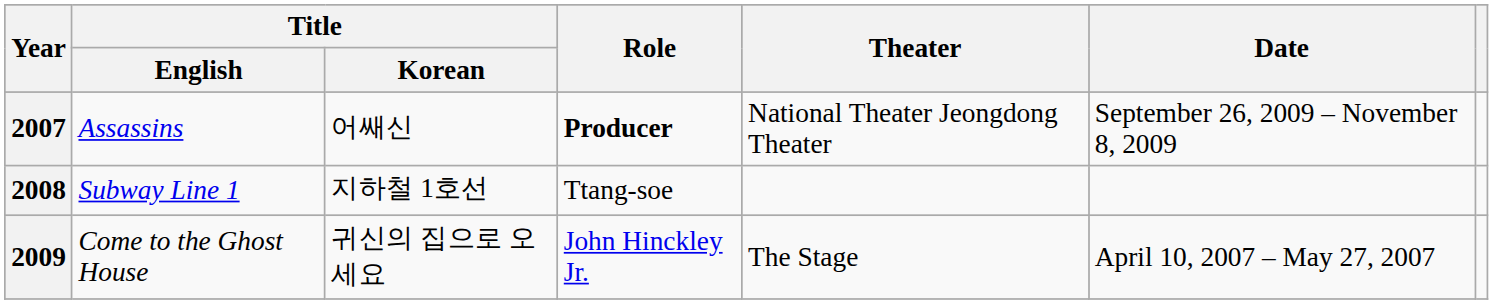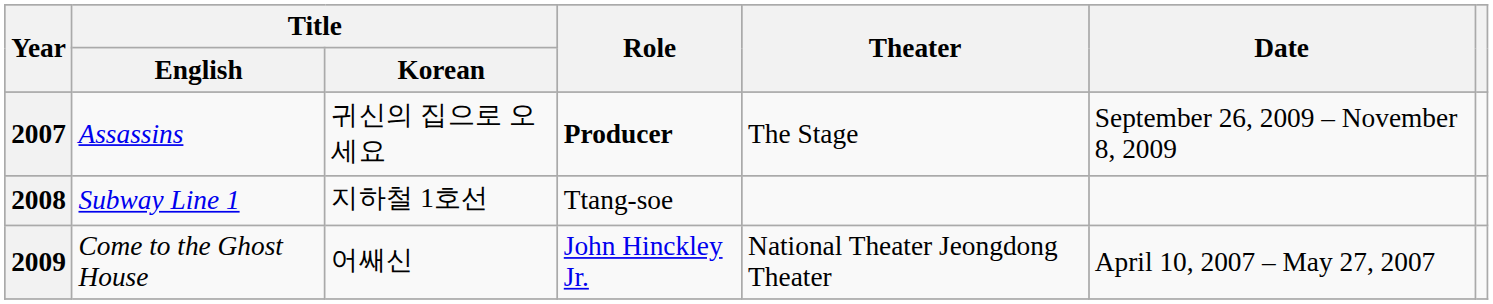2007 | Title / Korean: 어쌔신 -> 귀신의 집으로 오세요
2007 | Theater: National Theater Jeongdong Theater -> The Stage
2009 | Title / Korean: 귀신의 집으로 오세요 -> 어쌔신
2009 | Theater: The Stage -> National Theater Jeongdong Theater
